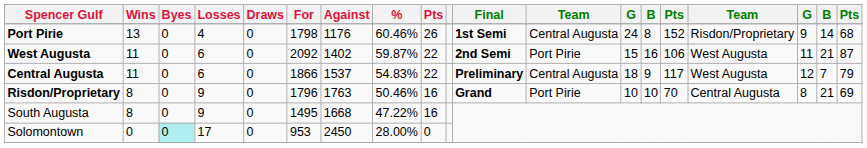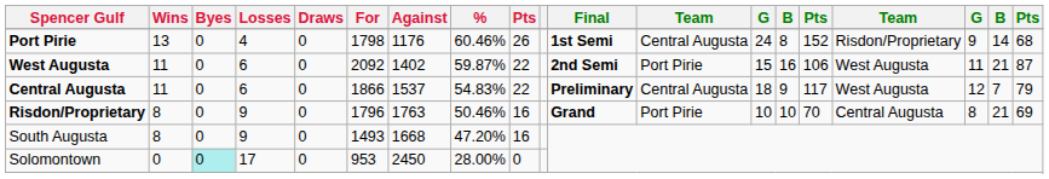South Augusta | For: 1495 -> 1493
South Augusta | %: 47.22% -> 47.20%
